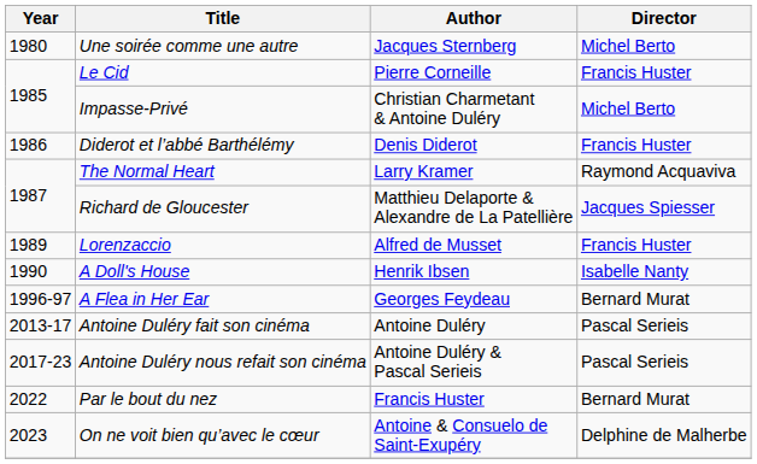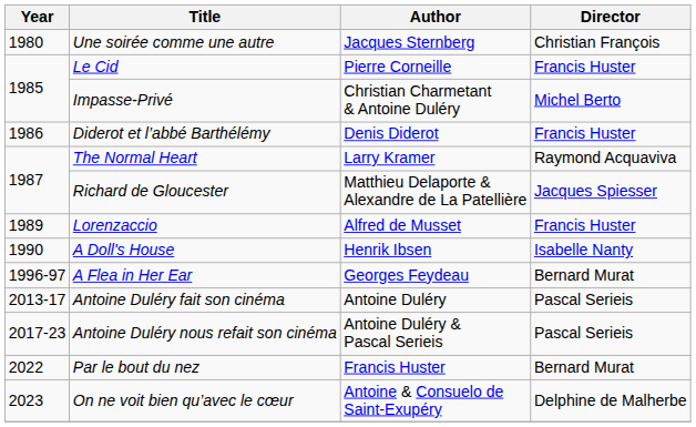Une soirée comme une autre | Director: Michel Berto -> Christian François
